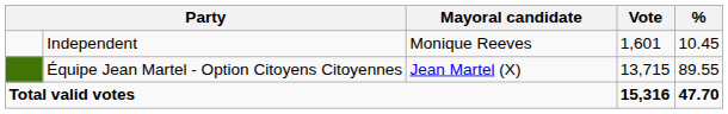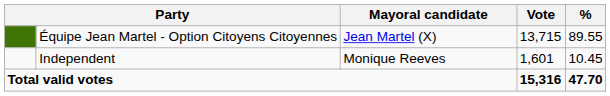rows swapped: Équipe Jean Martel - Option Citoyens Citoyennes <-> Independent
